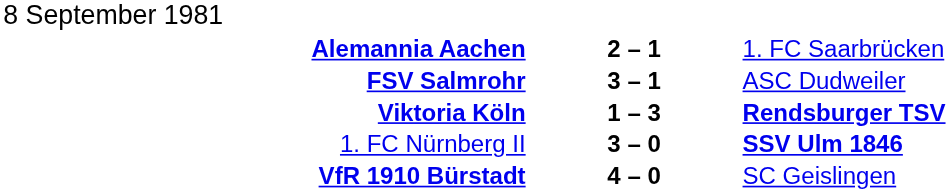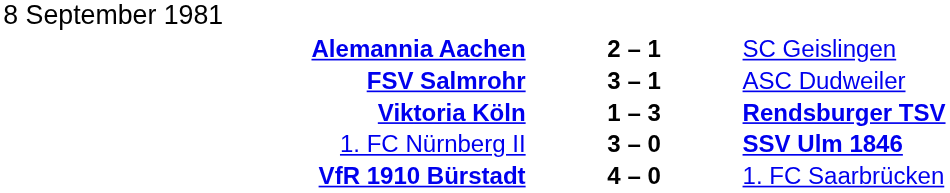Alemannia Aachen | column 3: 1. FC Saarbrücken -> SC Geislingen
VfR 1910 Bürstadt | column 3: SC Geislingen -> 1. FC Saarbrücken
